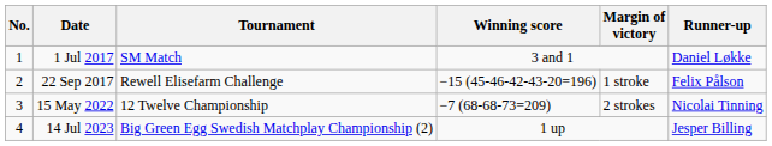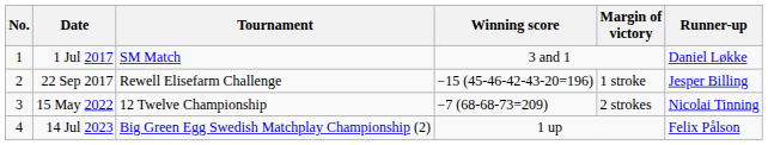22 Sep 2017 | Runner-up: Felix Pålson -> Jesper Billing
14 Jul 2023 | Runner-up: Jesper Billing -> Felix Pålson
